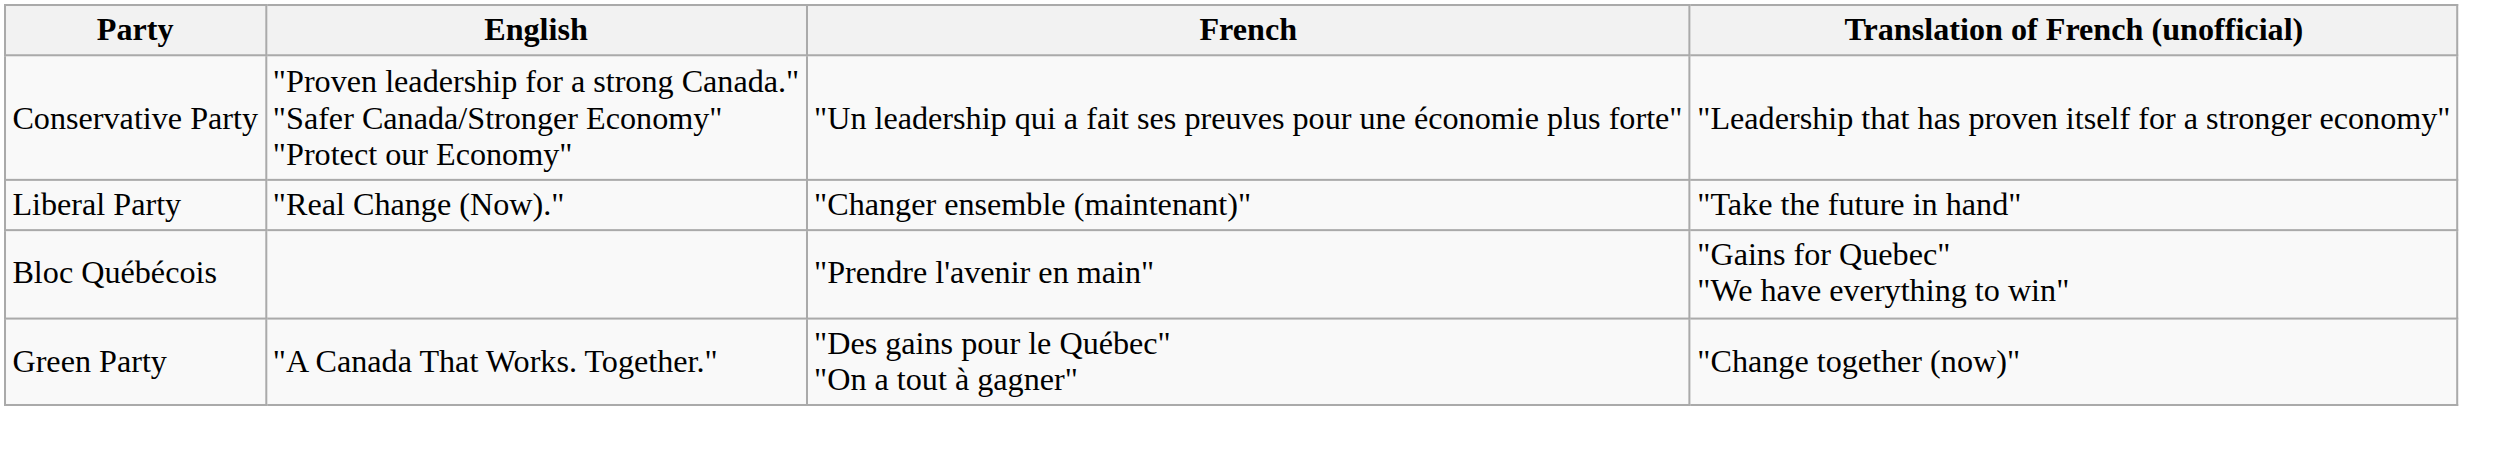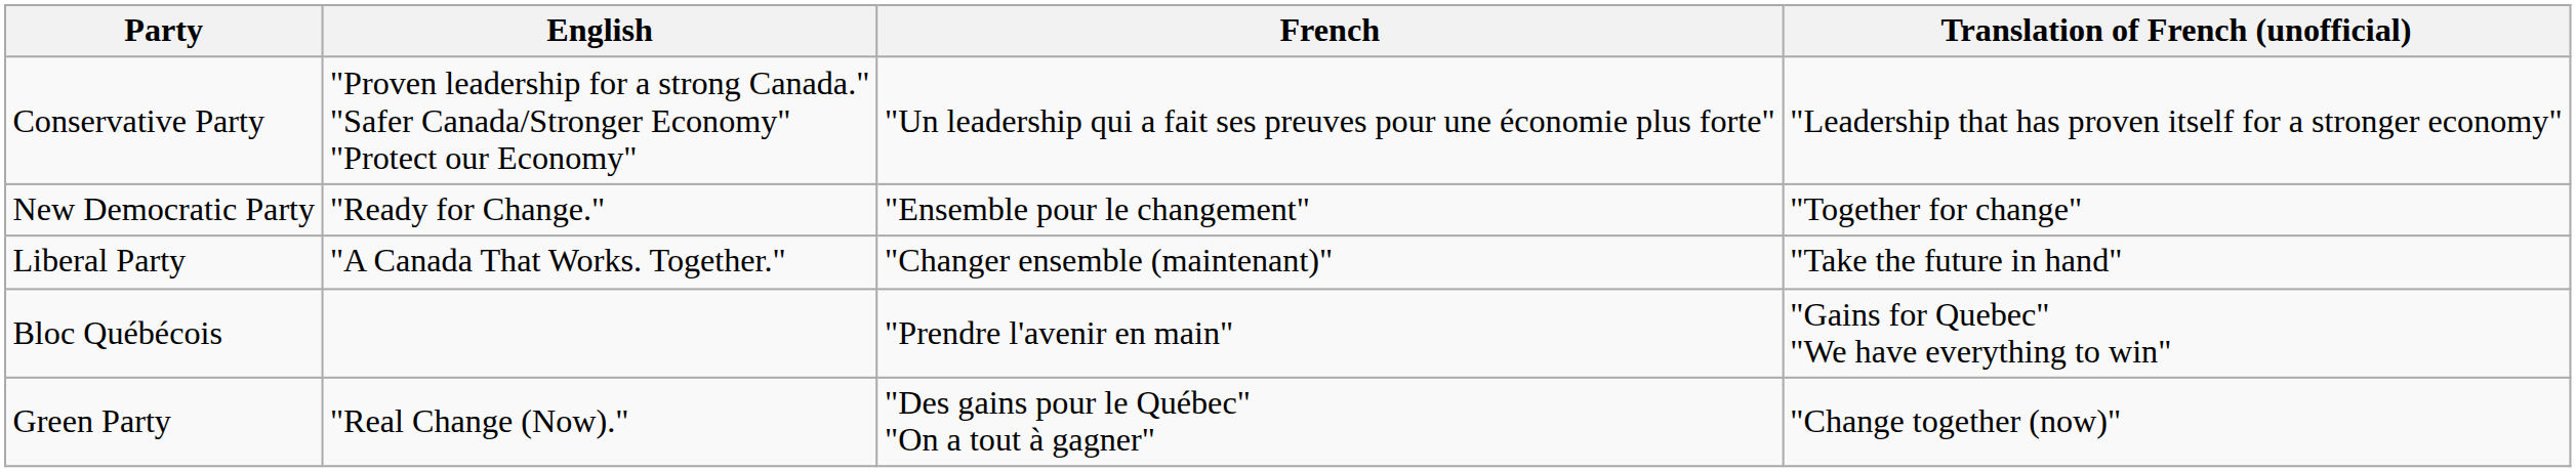+ row: New Democratic Party | "Ready for Change." | "Ensemble pour le changement" | "Together for change"
Liberal Party | English: "Real Change (Now)." -> "A Canada That Works. Together."
Green Party | English: "A Canada That Works. Together." -> "Real Change (Now)."
